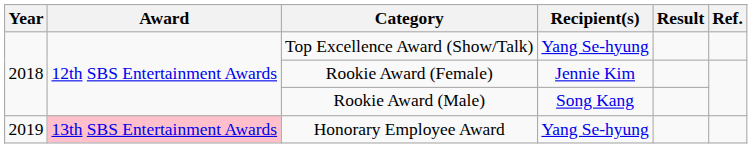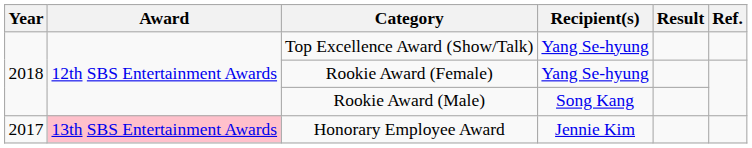Rookie Award (Female) | Recipient(s): Jennie Kim -> Yang Se-hyung
Honorary Employee Award | Year: 2019 -> 2017
Honorary Employee Award | Recipient(s): Yang Se-hyung -> Jennie Kim
